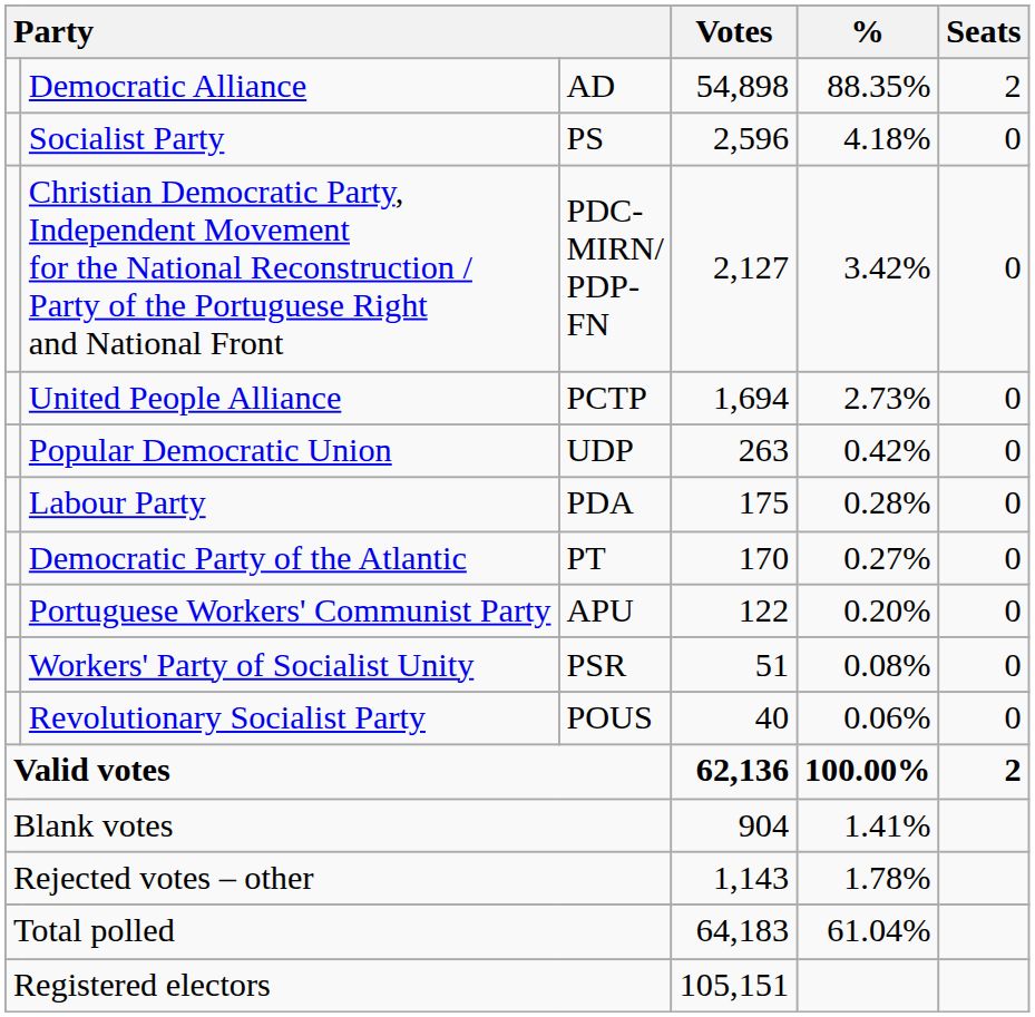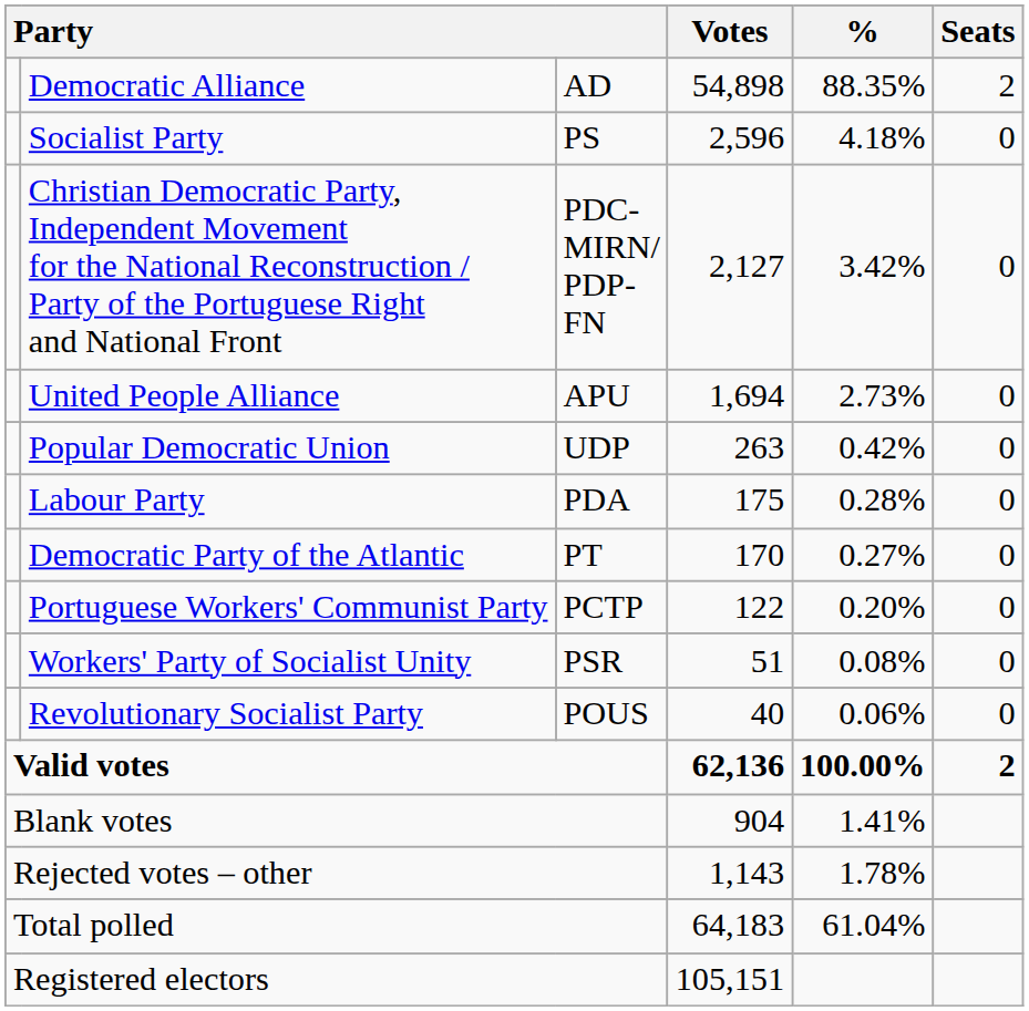United People Alliance | column 3: PCTP -> APU
Portuguese Workers' Communist Party | column 3: APU -> PCTP
